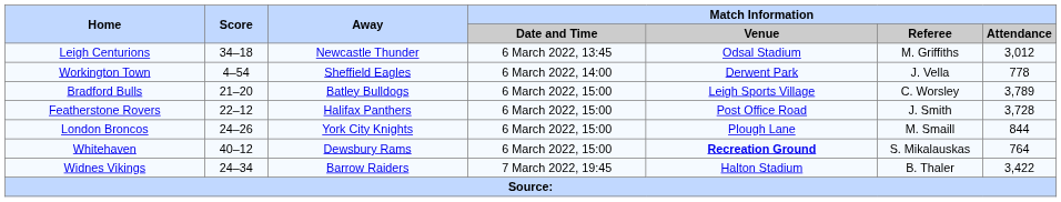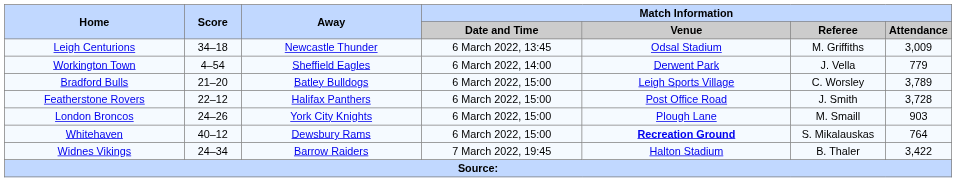Leigh Centurions | Match Information / Attendance: 3,012 -> 3,009
Workington Town | Match Information / Attendance: 778 -> 779
London Broncos | Match Information / Attendance: 844 -> 903
